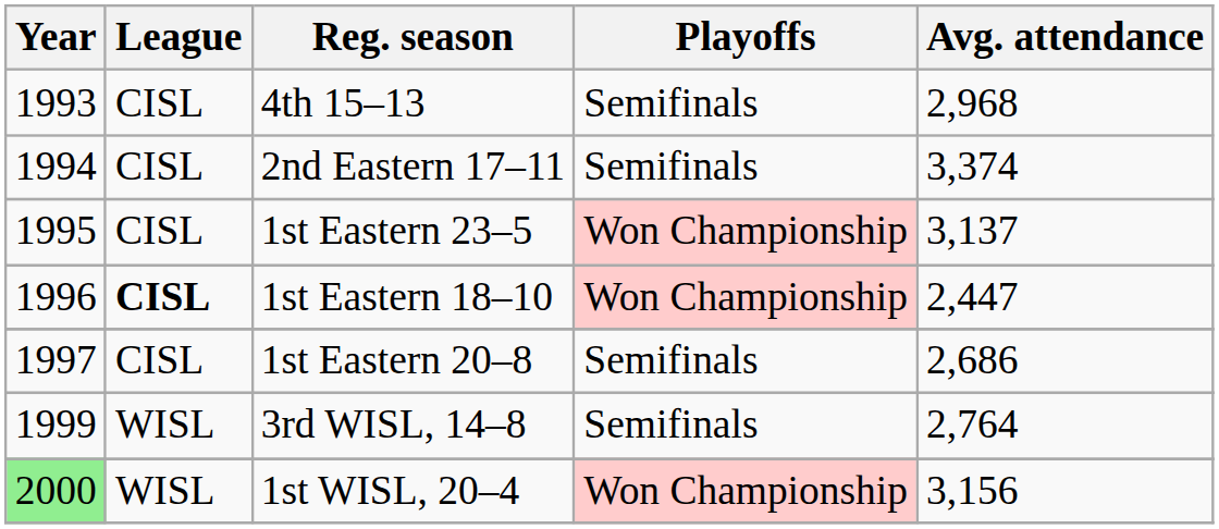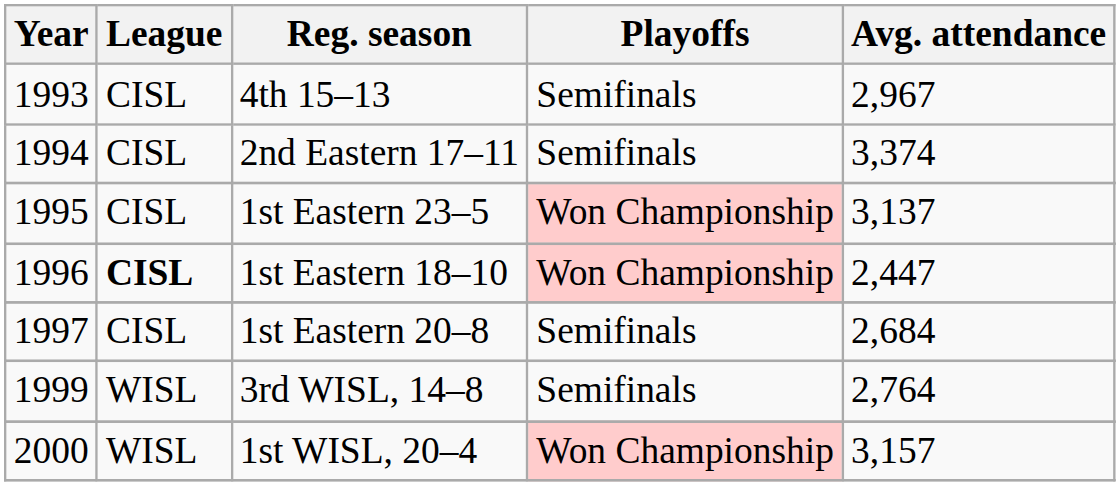4th 15–13 | Avg. attendance: 2,968 -> 2,967
1st Eastern 20–8 | Avg. attendance: 2,686 -> 2,684
1st WISL, 20–4 | Year: lightgreen background -> no background
1st WISL, 20–4 | Avg. attendance: 3,156 -> 3,157
